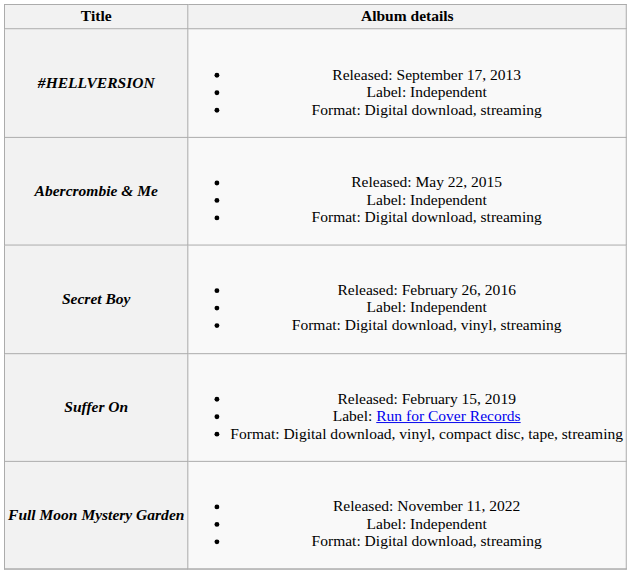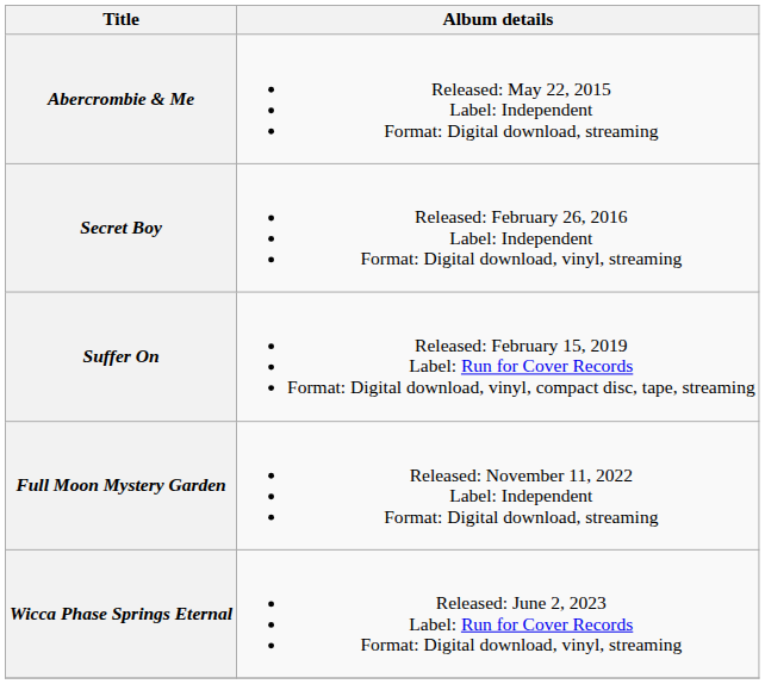- row: #HELLVERSION | Released: September 17, 2013 Label: Independent Format: Digital download, streaming
+ row: Wicca Phase Springs Eternal | Released: June 2, 2023 Label: Run for Cover Records Format: Digital download, vinyl, streaming
